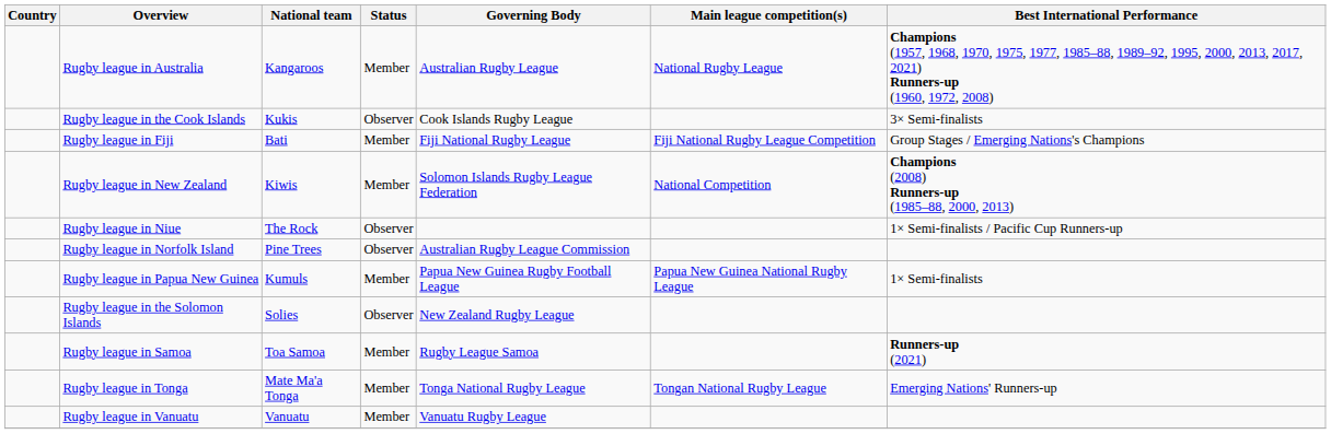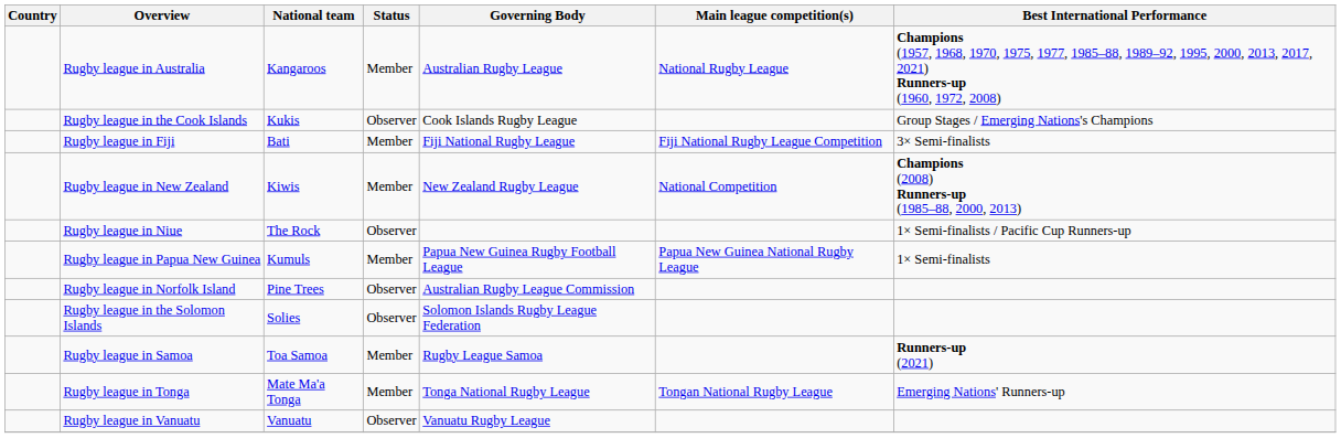Rugby league in the Cook Islands | Best International Performance: 3× Semi-finalists -> Group Stages / Emerging Nations's Champions
Rugby league in Fiji | Best International Performance: Group Stages / Emerging Nations's Champions -> 3× Semi-finalists
Rugby league in New Zealand | Governing Body: Solomon Islands Rugby League Federation -> New Zealand Rugby League
rows swapped: Rugby league in Norfolk Island <-> Rugby league in Papua New Guinea
Rugby league in the Solomon Islands | Governing Body: New Zealand Rugby League -> Solomon Islands Rugby League Federation
Rugby league in Vanuatu | Status: Member -> Observer
